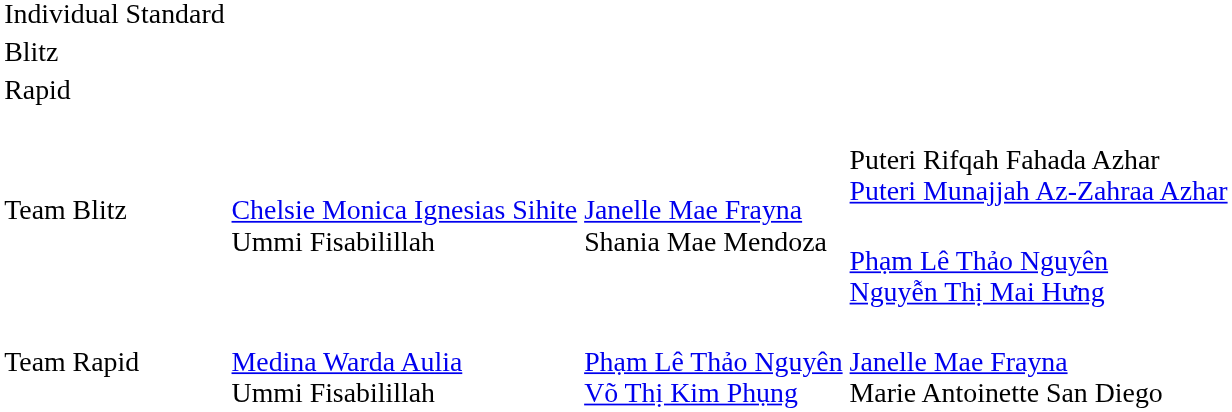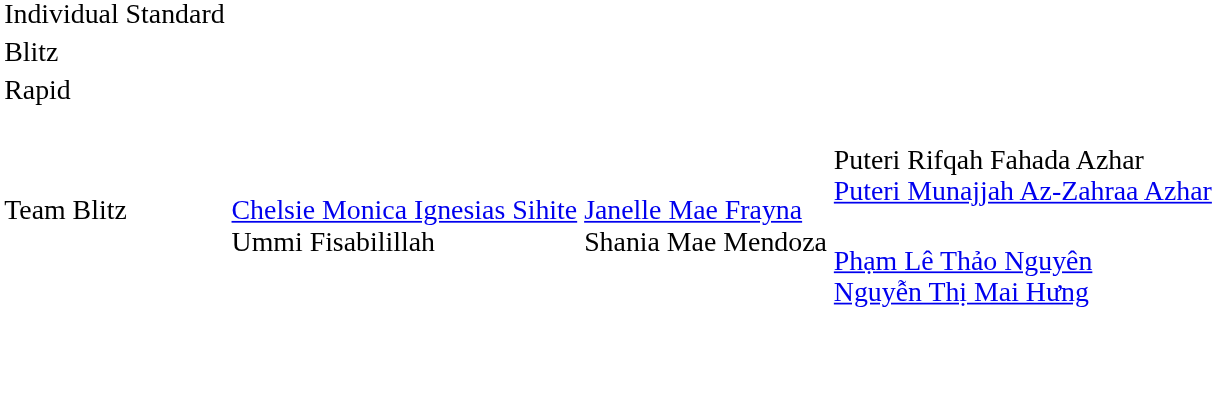- row: Team Rapid | Medina Warda Aulia Ummi Fisabilillah | Phạm Lê Thảo Nguyên Võ Thị Kim Phụng | Janelle Mae Frayna Marie Antoinette San Diego
